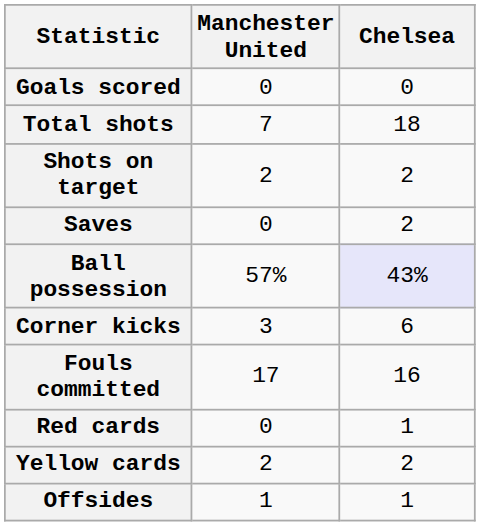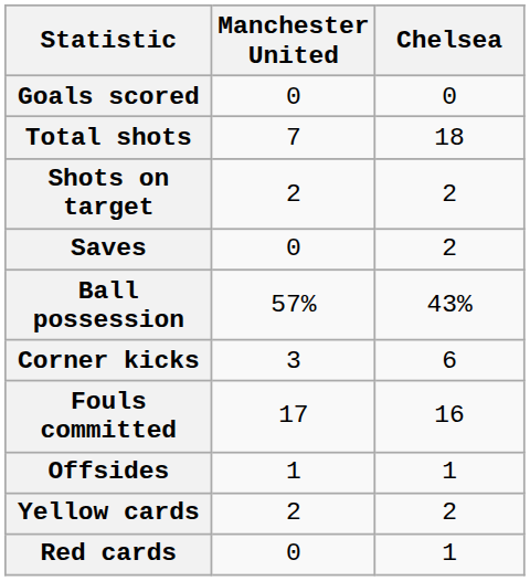Ball possession | Chelsea: lavender background -> no background
rows swapped: Offsides <-> Red cards
